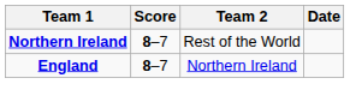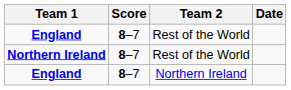+ row: England | 8–7 | Rest of the World
